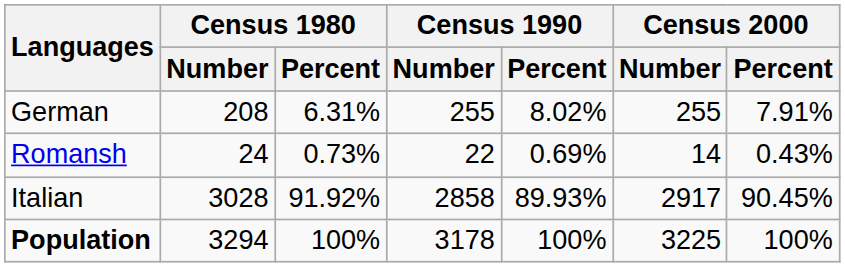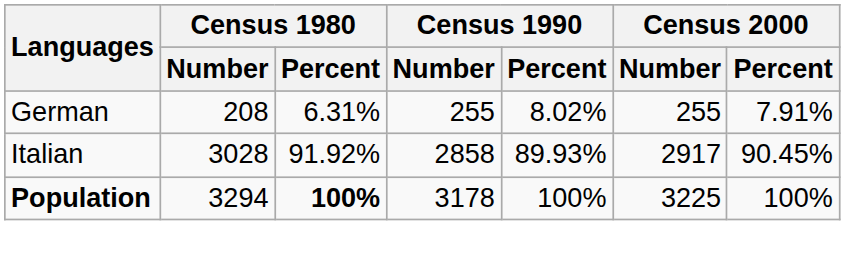- row: Romansh | 24 | 0.73% | 22 | 0.69% | 14 | 0.43%
Population | Census 1980 / Percent: normal -> bold
